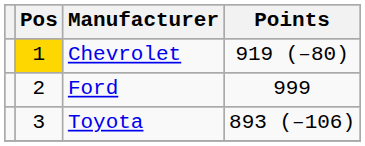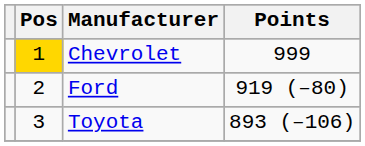Chevrolet | Points: 919 (–80) -> 999
Ford | Points: 999 -> 919 (–80)
